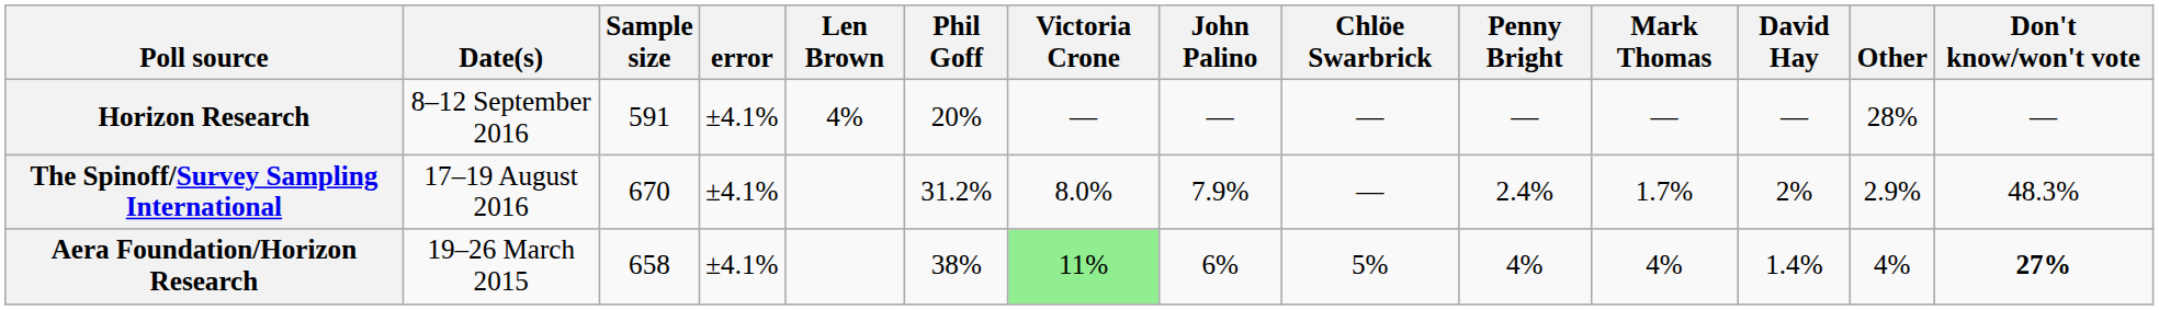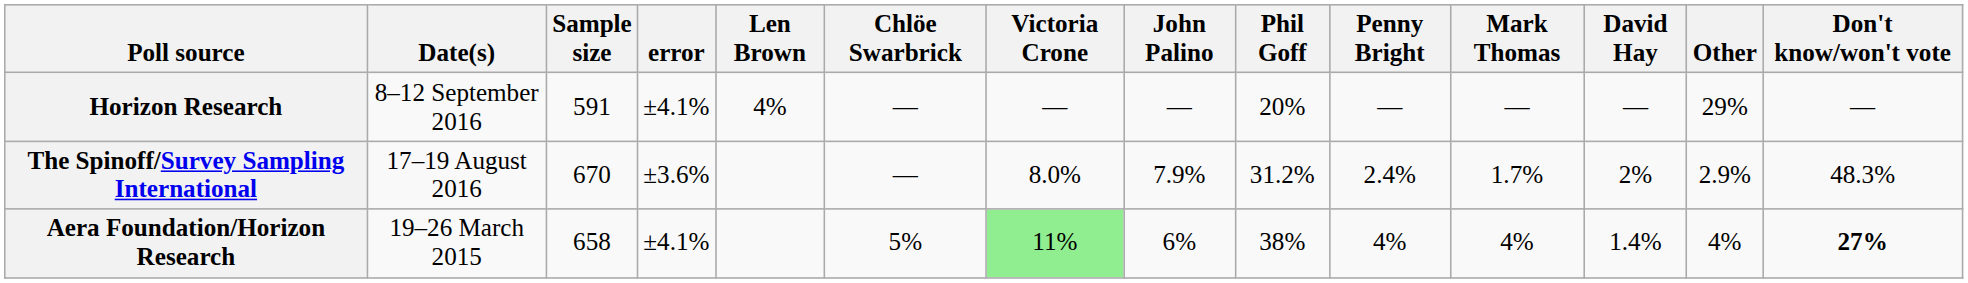columns swapped: Phil Goff <-> Chlöe Swarbrick
Horizon Research | Other: 28% -> 29%
The Spinoff/Survey Sampling International | error: ±4.1% -> ±3.6%
